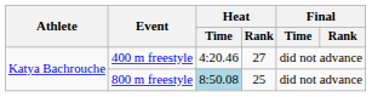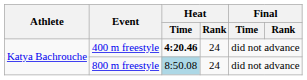400 m freestyle | Heat / Time: normal -> bold
400 m freestyle | Heat / Rank: 27 -> 24
800 m freestyle | Heat / Rank: 25 -> 24
